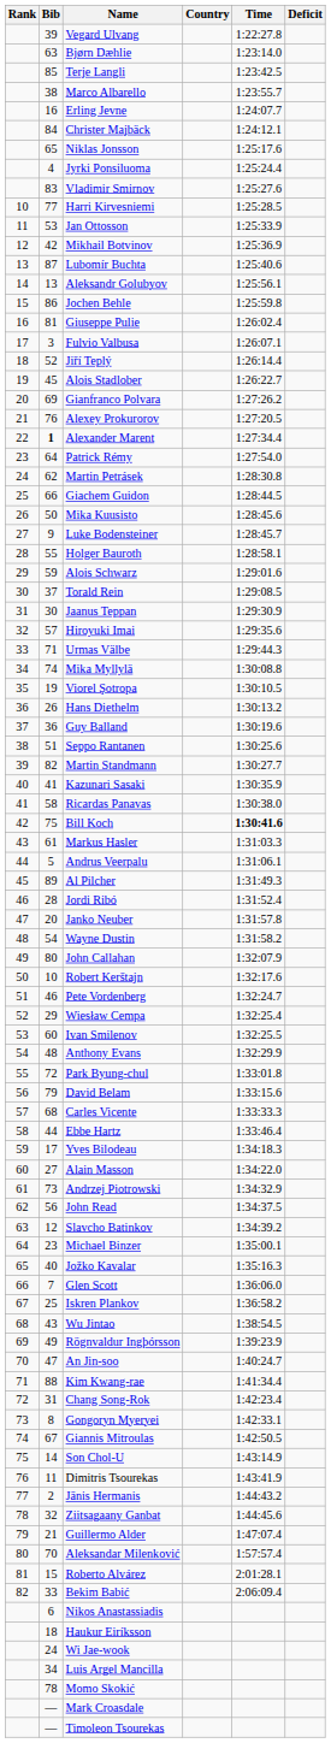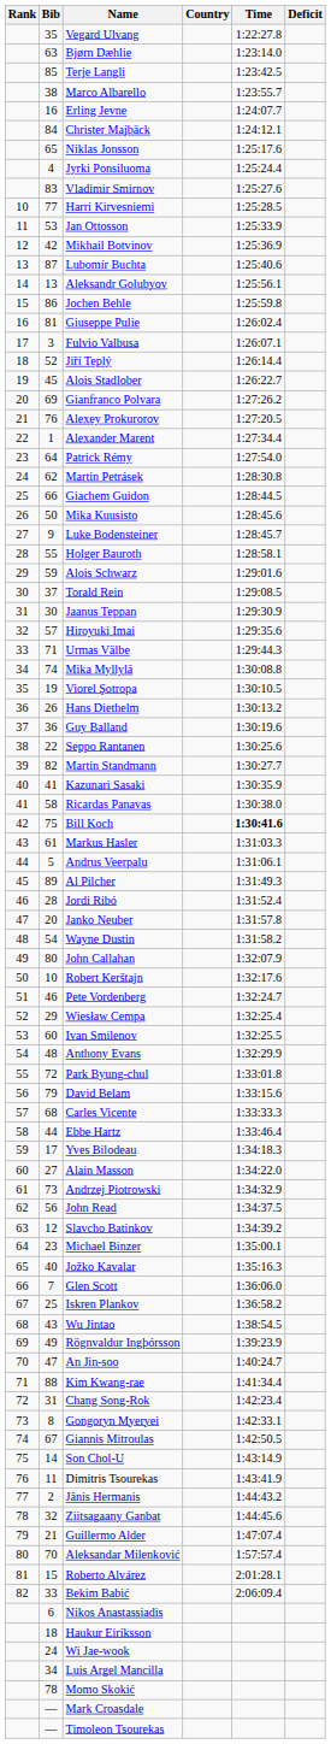Vegard Ulvang | Bib: 39 -> 35
Alexander Marent | Bib: bold -> normal
Seppo Rantanen | Bib: 51 -> 22
